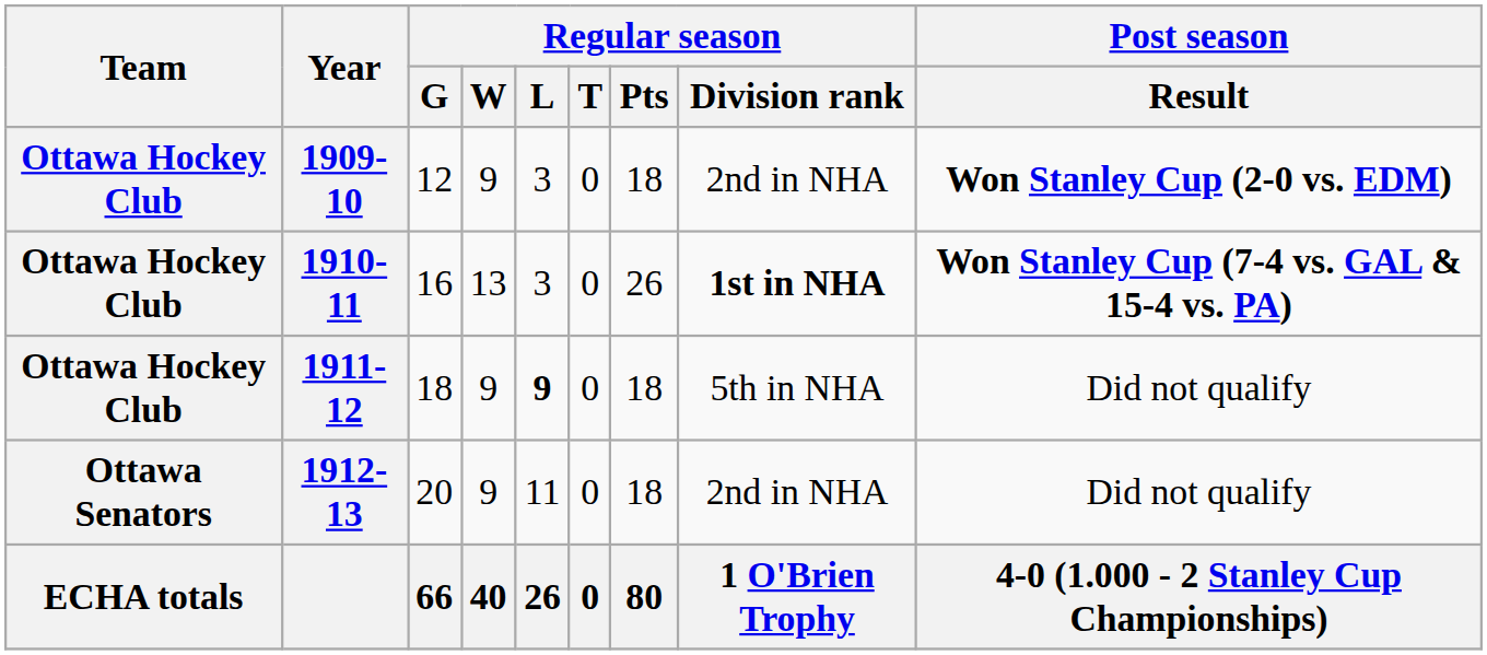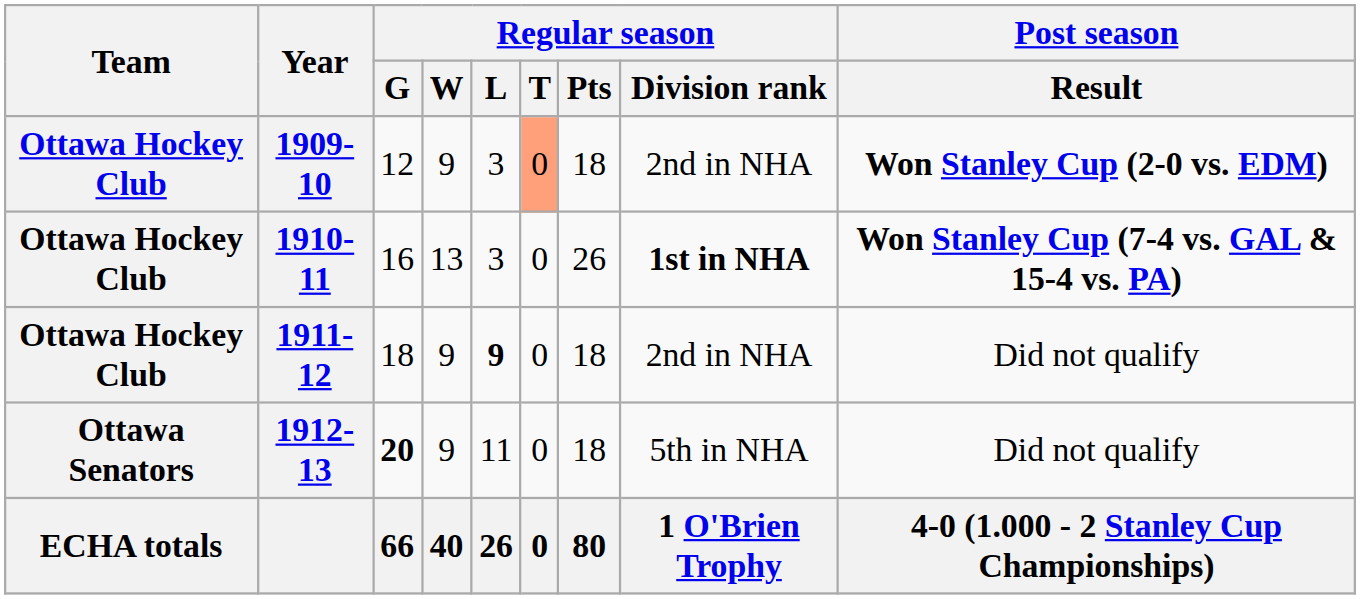1909-10 | Regular season / T: no background -> lightsalmon background
1911-12 | Regular season / Division rank: 5th in NHA -> 2nd in NHA
1912-13 | Regular season / G: normal -> bold
1912-13 | Regular season / Division rank: 2nd in NHA -> 5th in NHA
